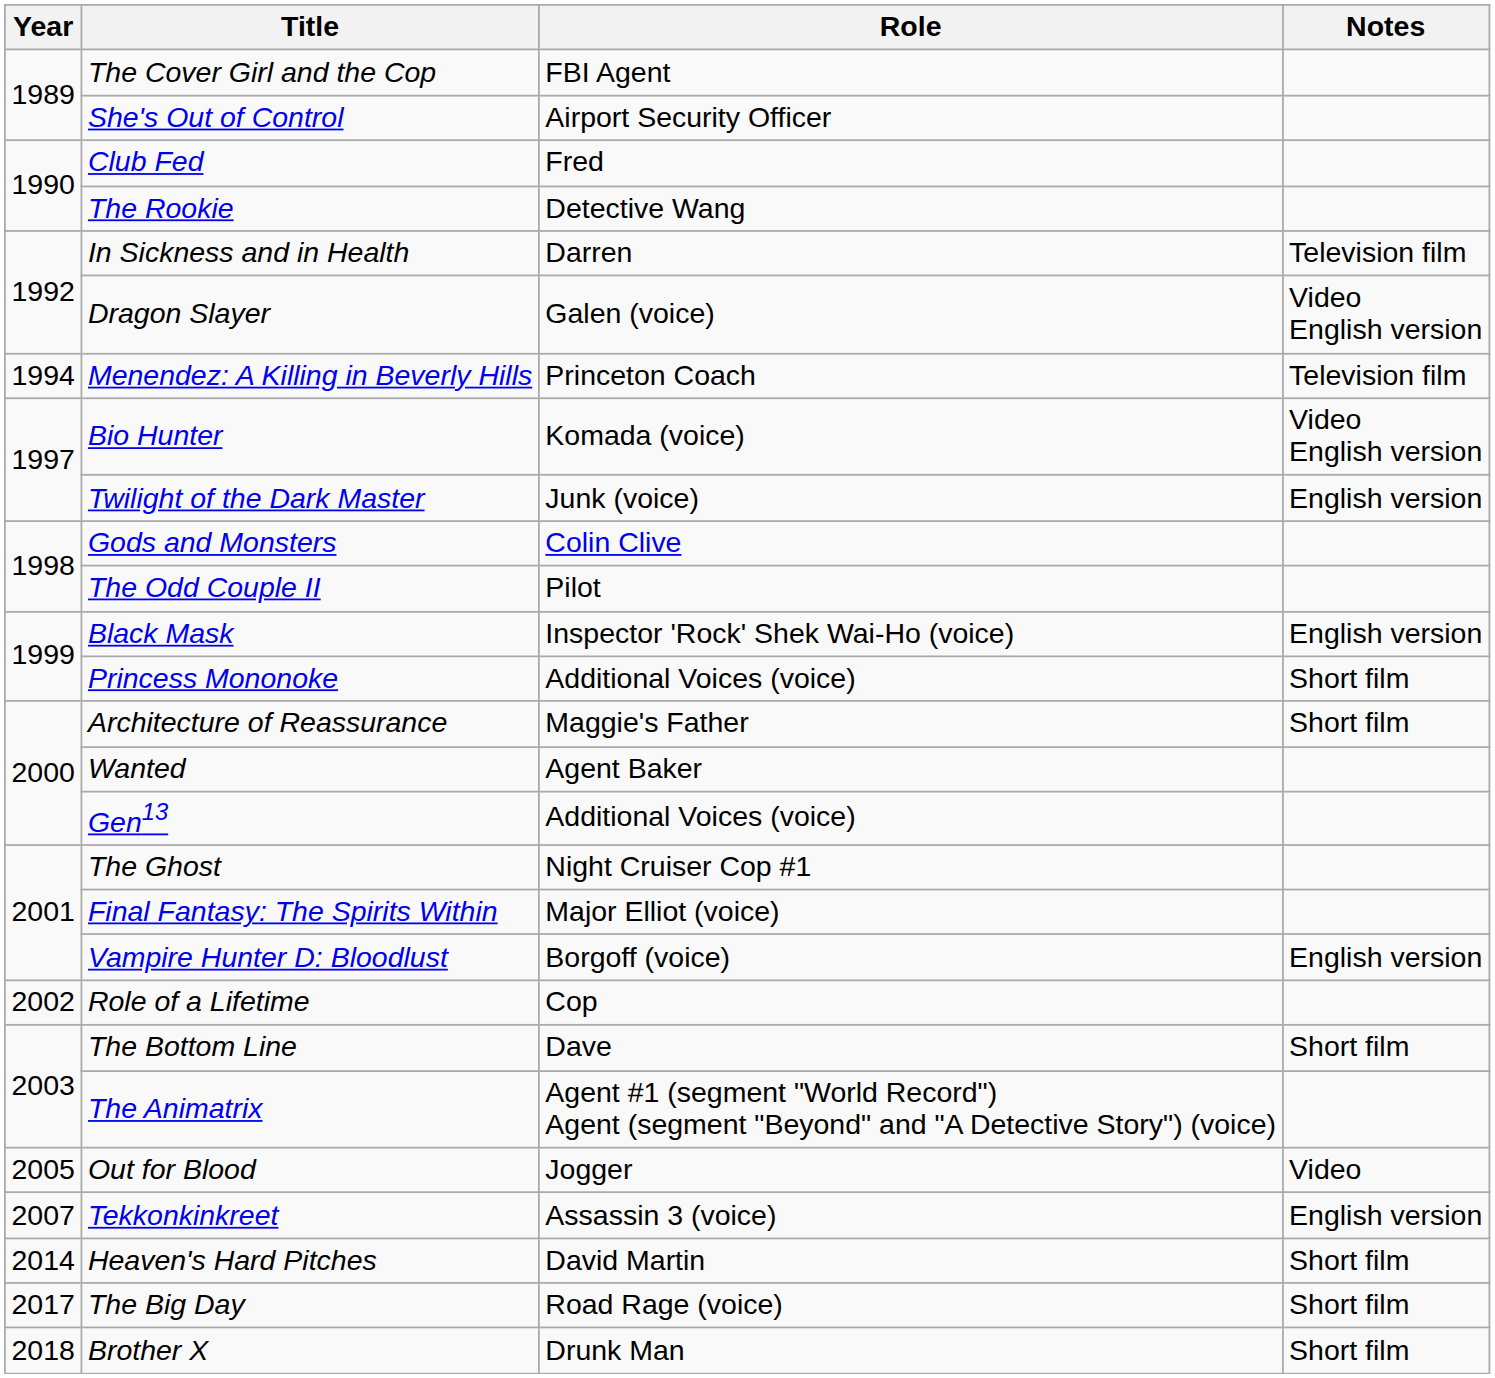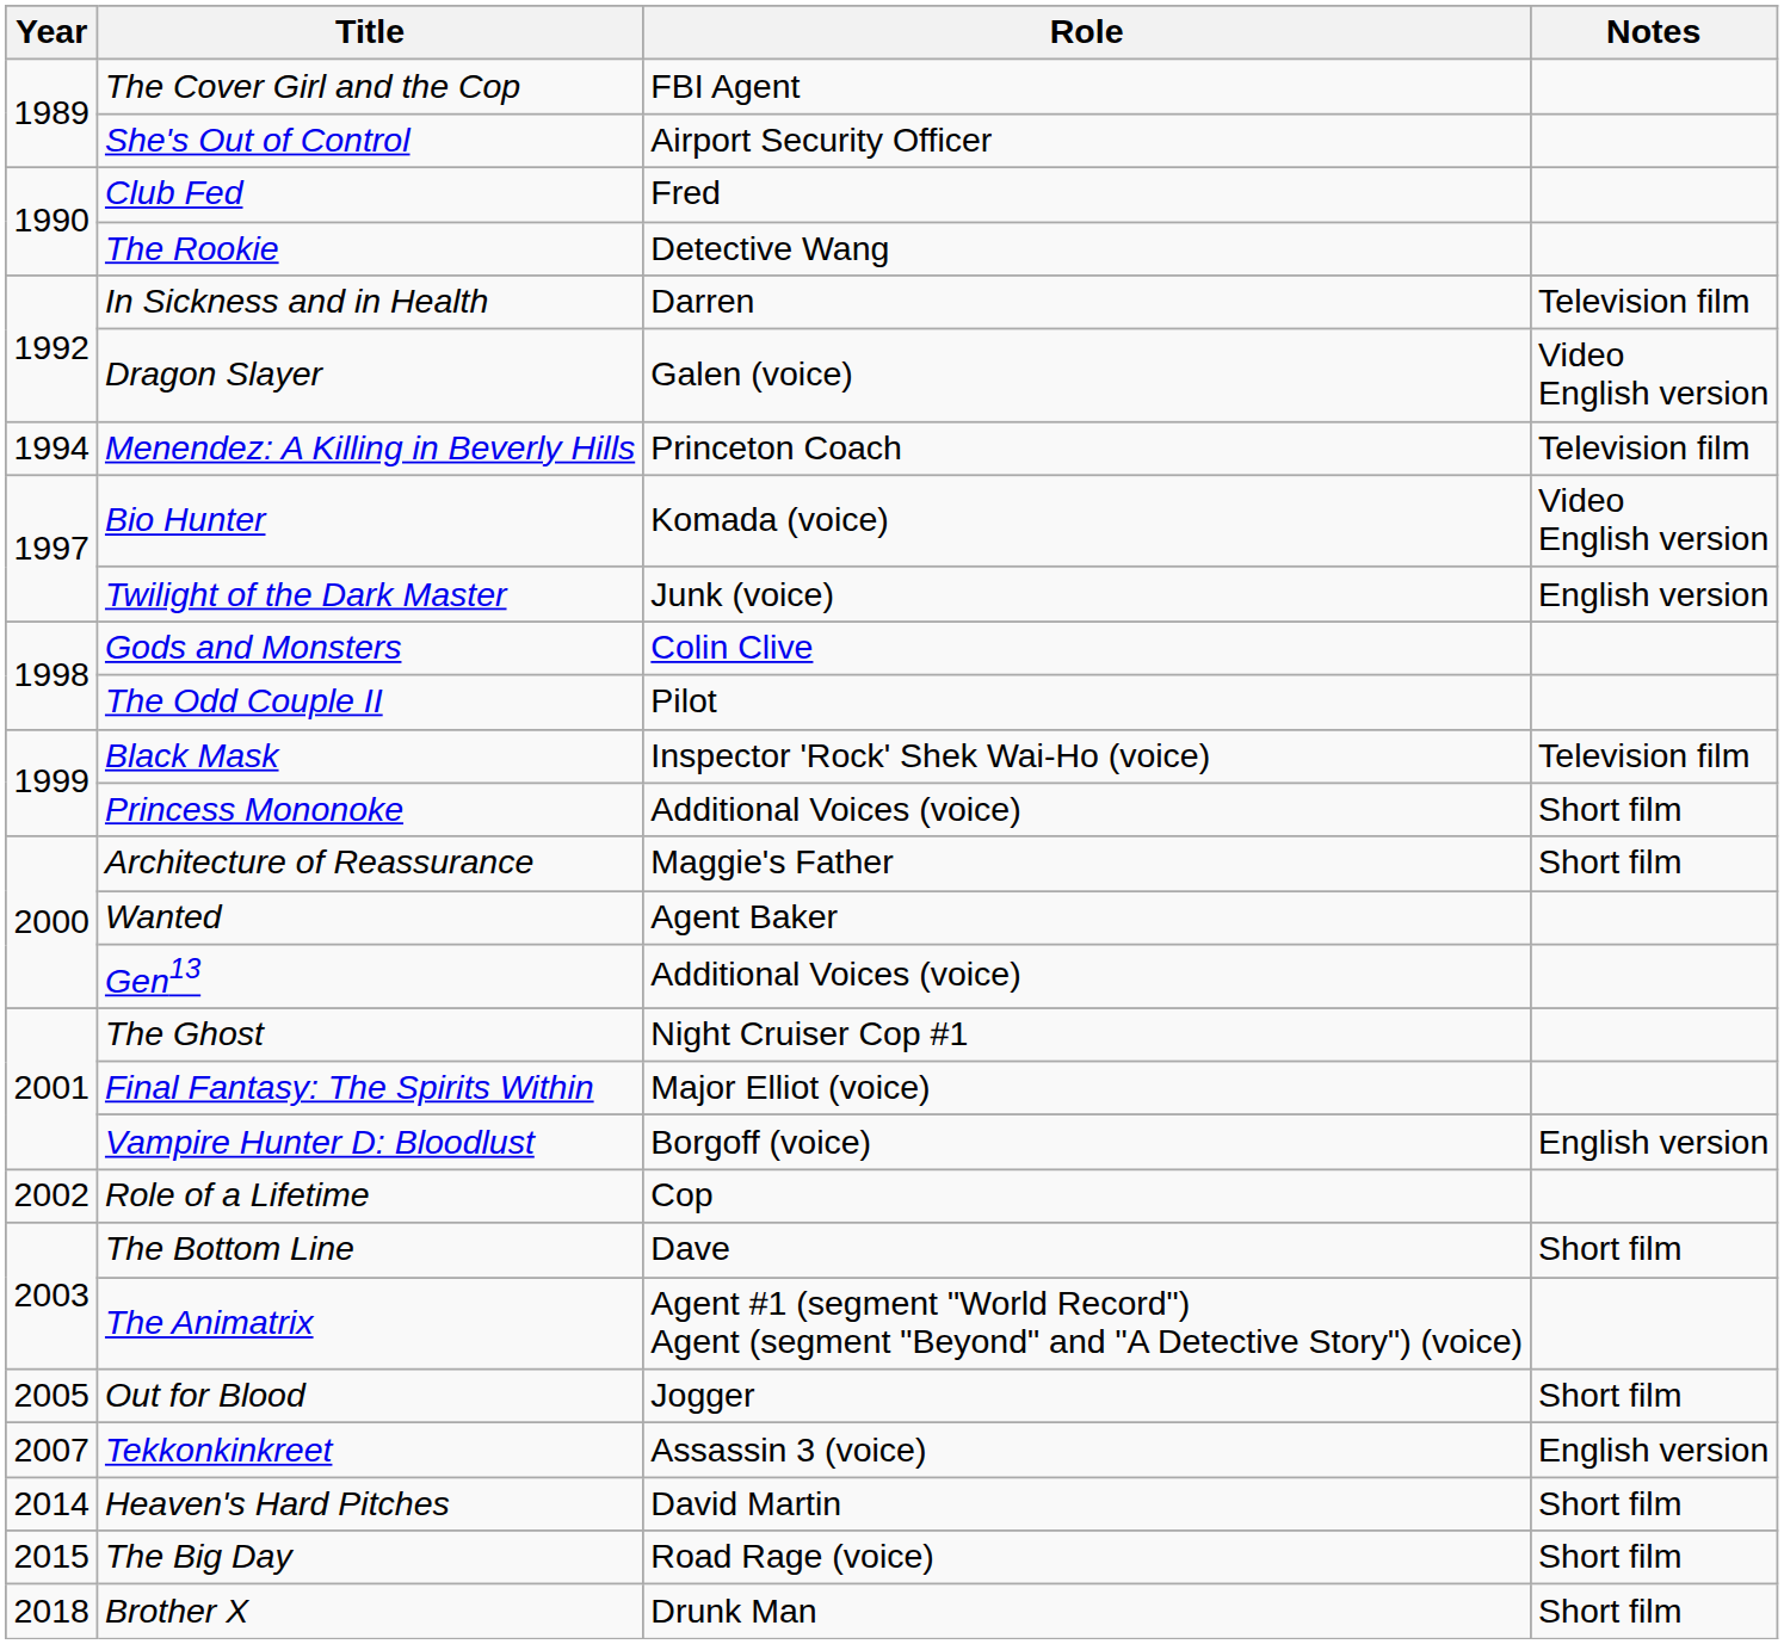Black Mask | Notes: English version -> Television film
Out for Blood | Notes: Video -> Short film
The Big Day | Year: 2017 -> 2015
